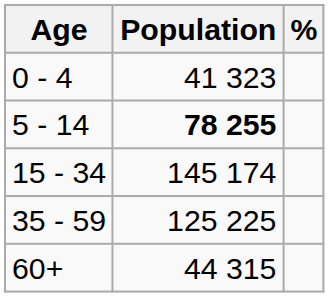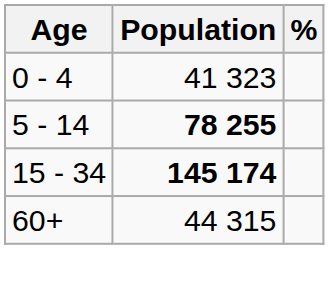15 - 34 | Population: normal -> bold
- row: 35 - 59 | 125 225
